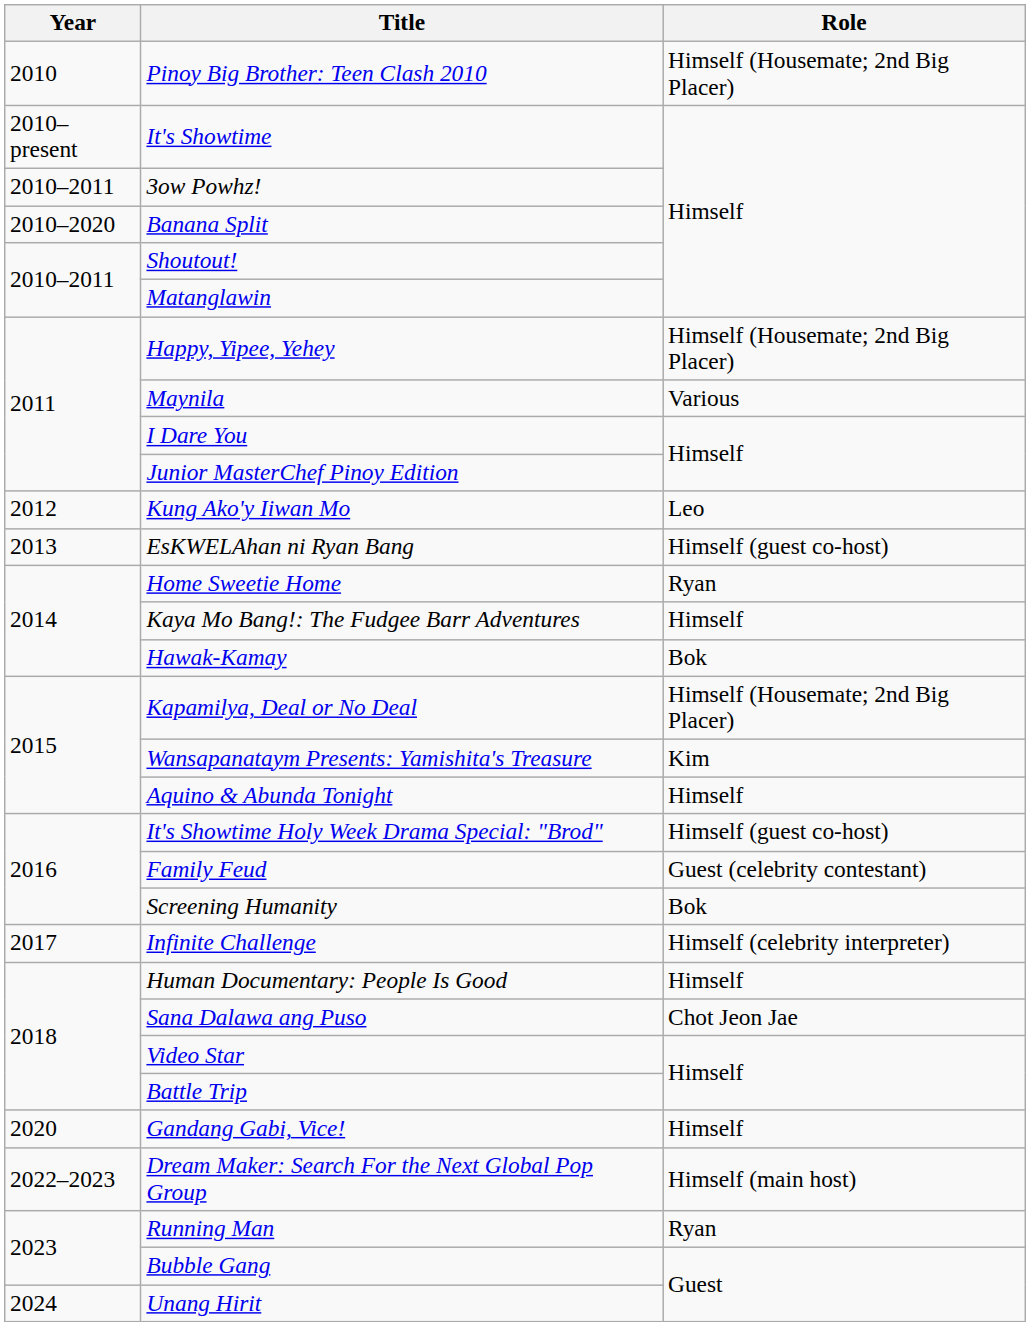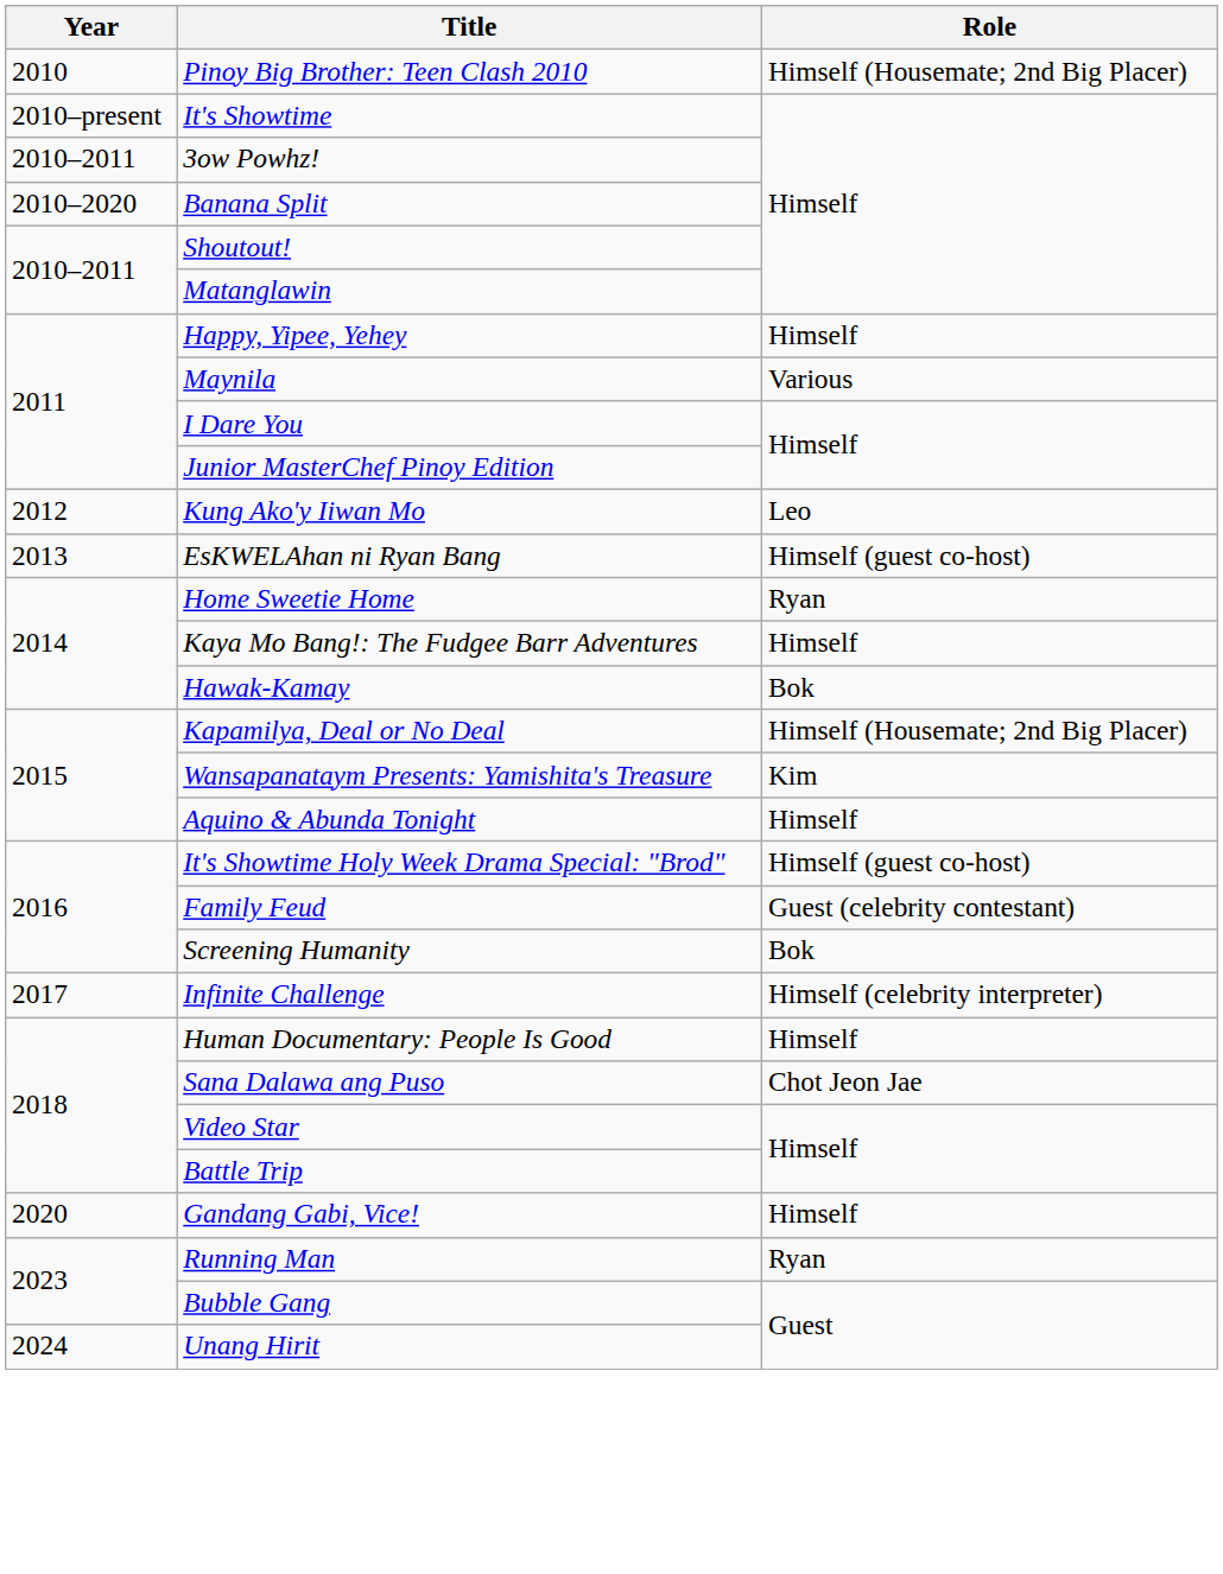Happy, Yipee, Yehey | Role: Himself (Housemate; 2nd Big Placer) -> Himself
- row: 2022–2023 | Dream Maker: Search For the Next Global Pop Group | Himself (main host)
